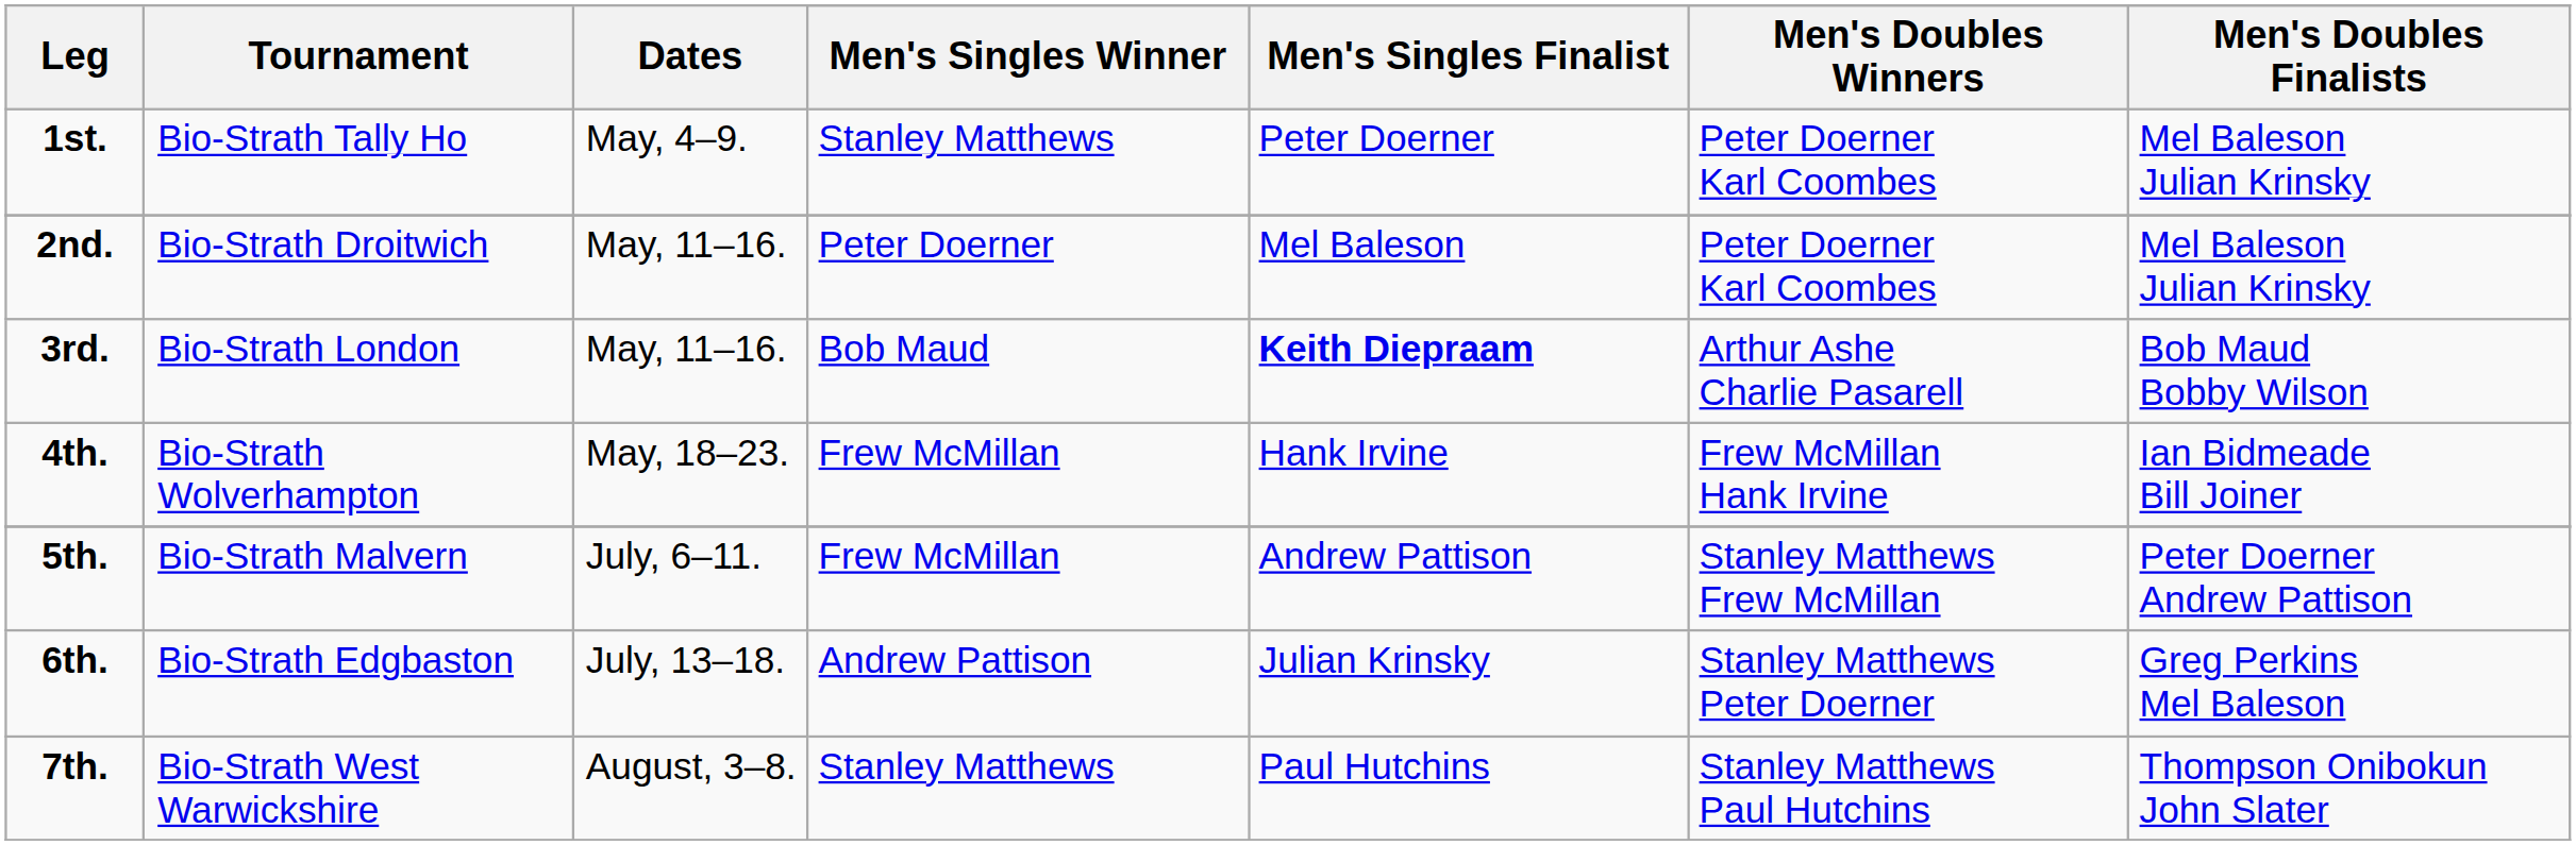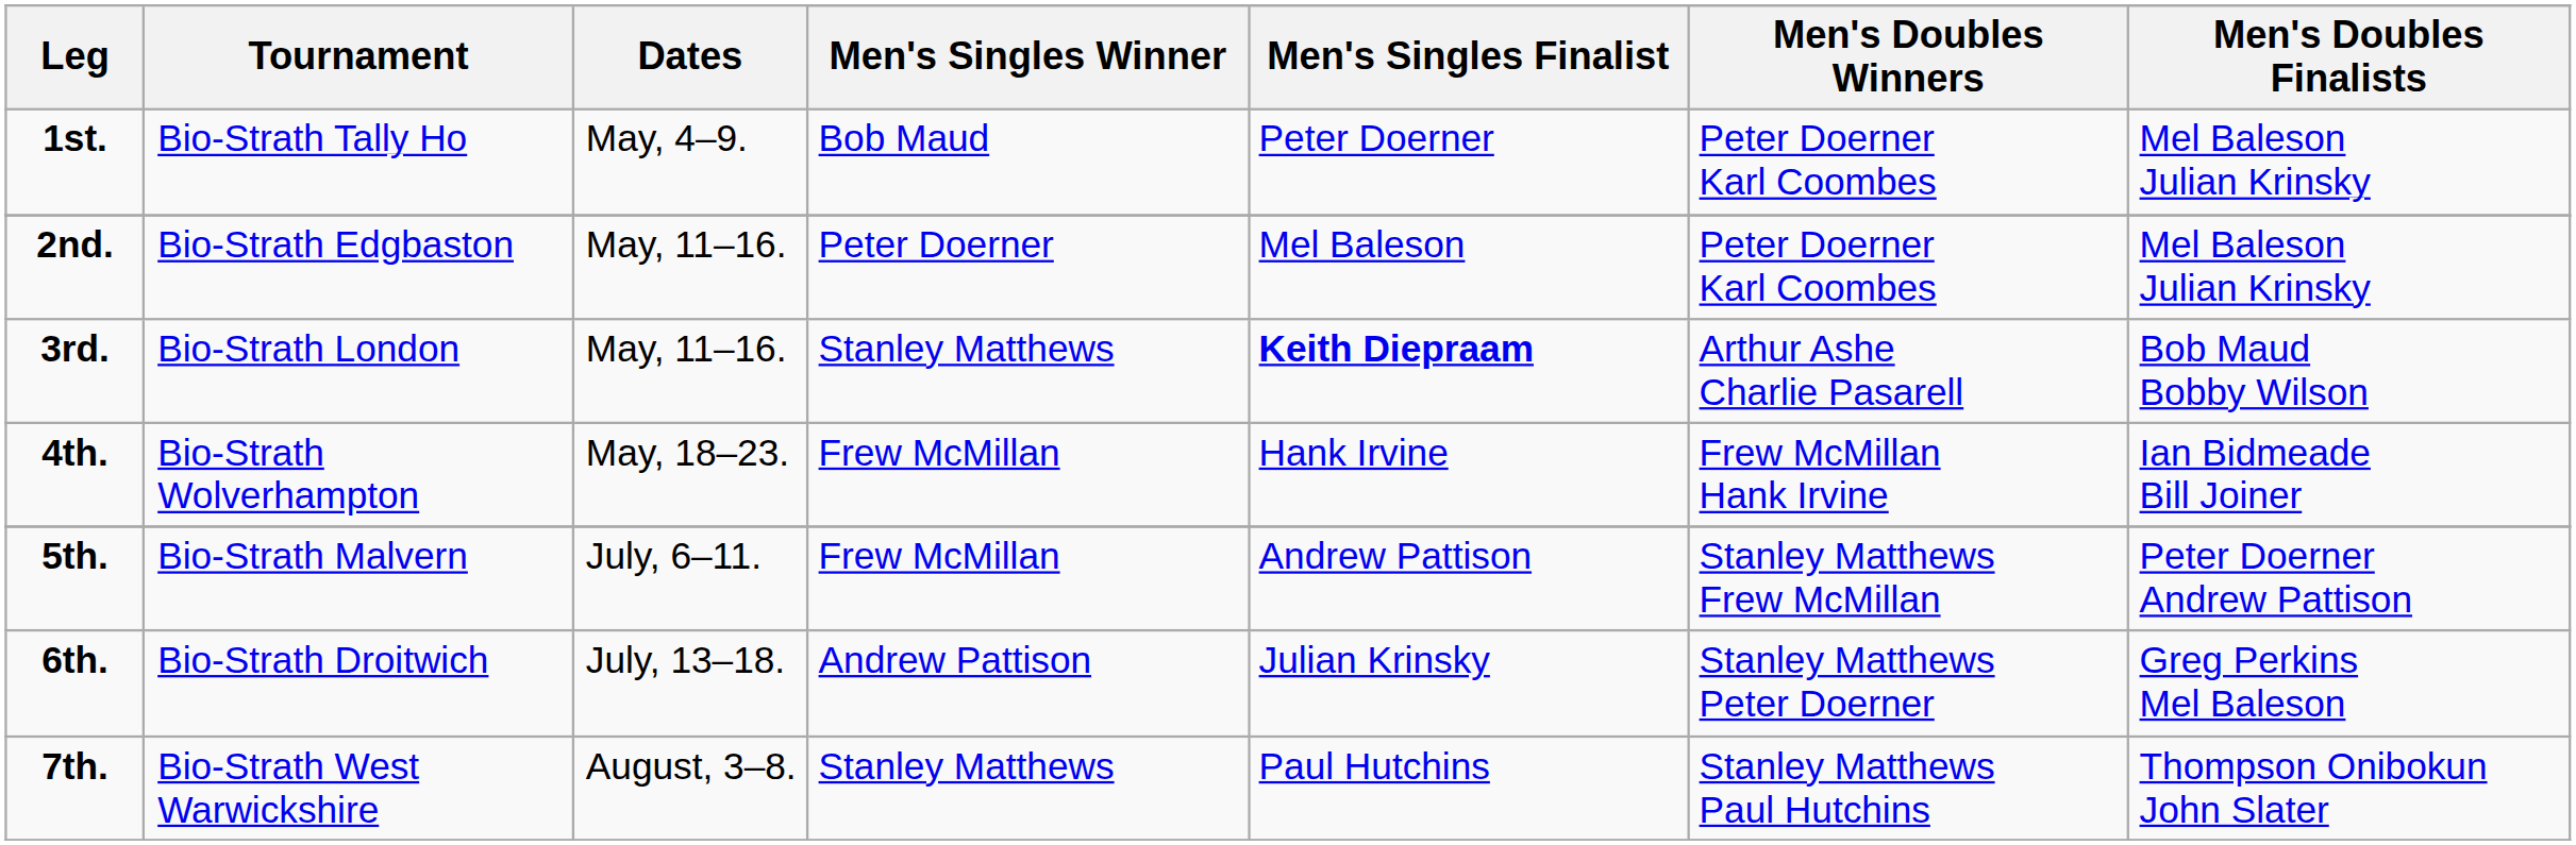1st. | Men's Singles Winner: Stanley Matthews -> Bob Maud
2nd. | Tournament: Bio-Strath Droitwich -> Bio-Strath Edgbaston
3rd. | Men's Singles Winner: Bob Maud -> Stanley Matthews
6th. | Tournament: Bio-Strath Edgbaston -> Bio-Strath Droitwich
